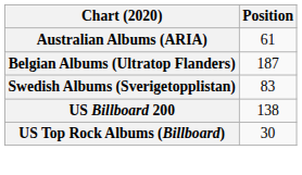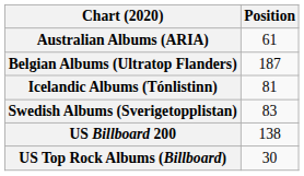+ row: Icelandic Albums (Tónlistinn) | 81
